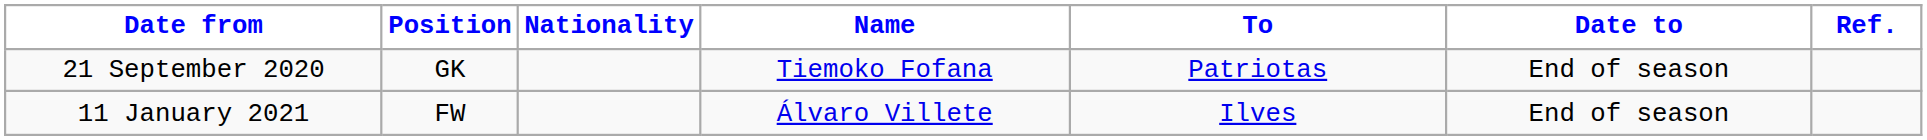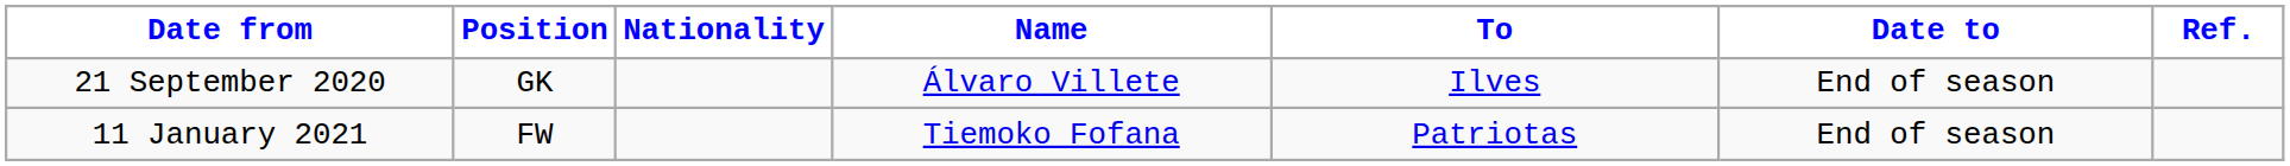21 September 2020 | Name: Tiemoko Fofana -> Álvaro Villete
21 September 2020 | To: Patriotas -> Ilves
11 January 2021 | Name: Álvaro Villete -> Tiemoko Fofana
11 January 2021 | To: Ilves -> Patriotas
